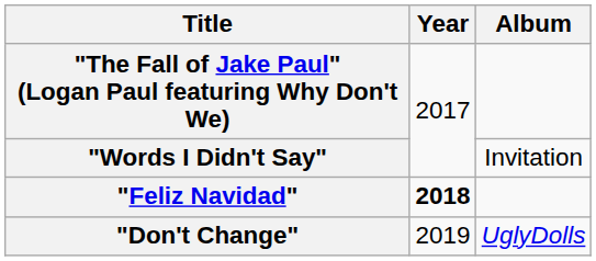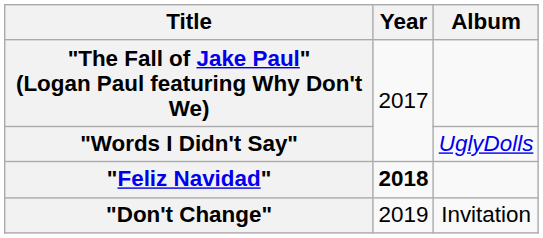"Words I Didn't Say" | Album: Invitation -> UglyDolls
"Don't Change" | Album: UglyDolls -> Invitation
